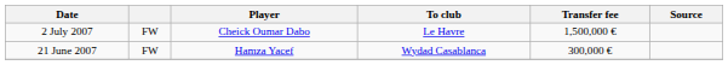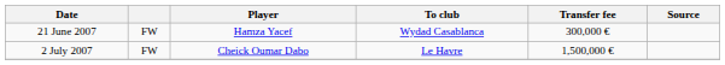rows swapped: 21 June 2007 <-> 2 July 2007
